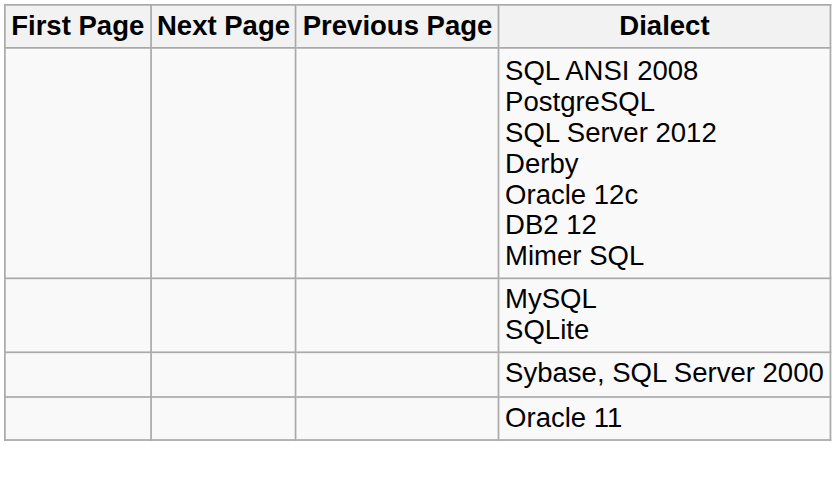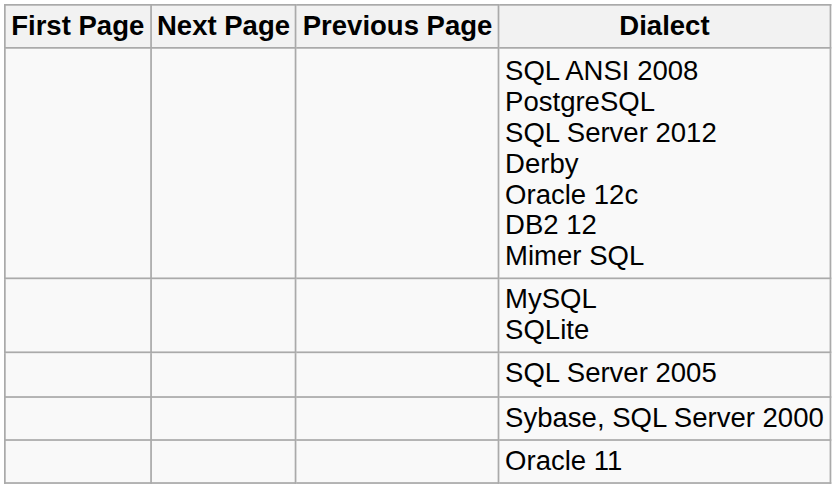+ row: SQL Server 2005
